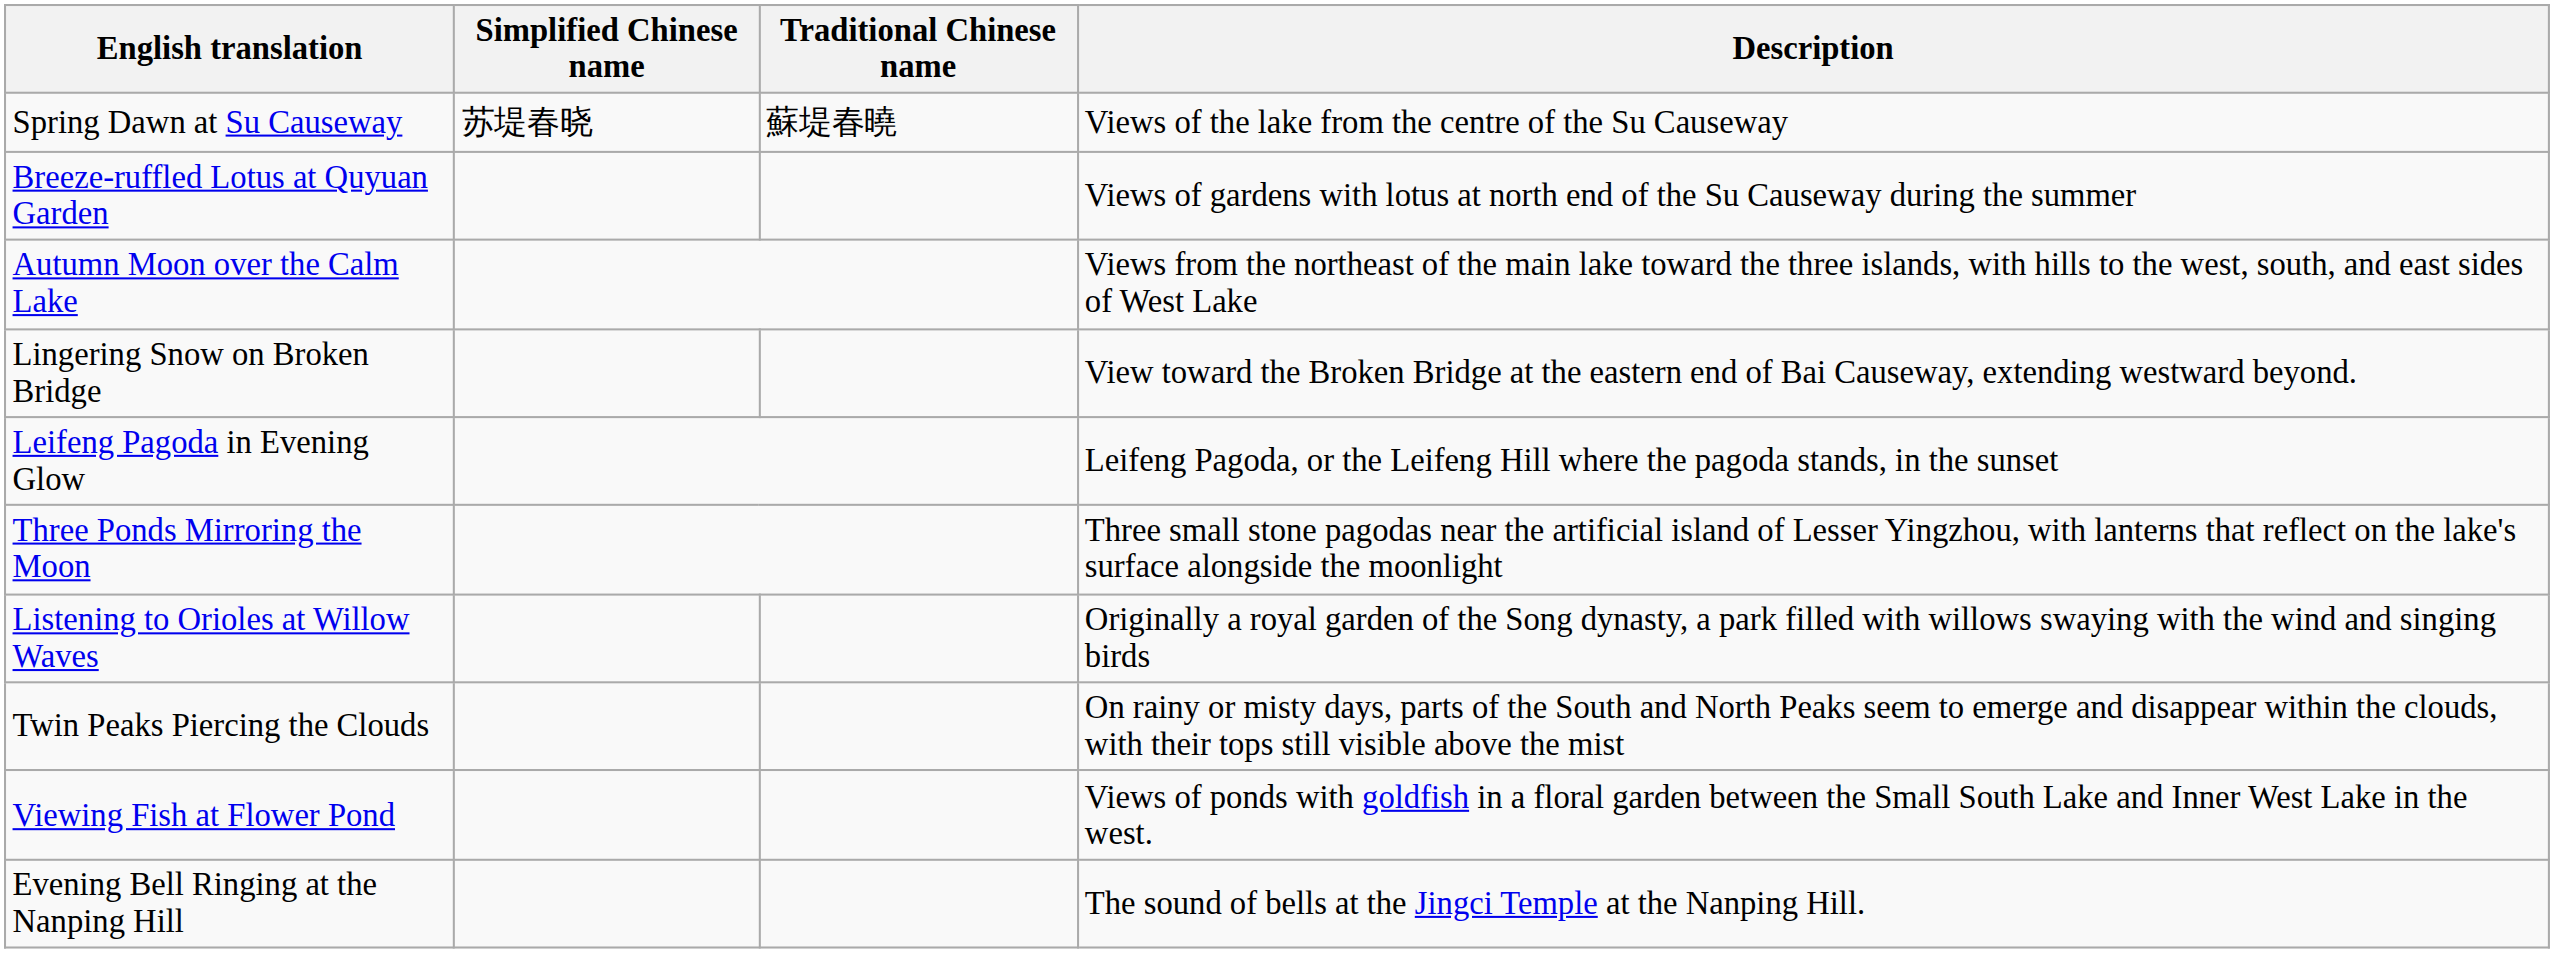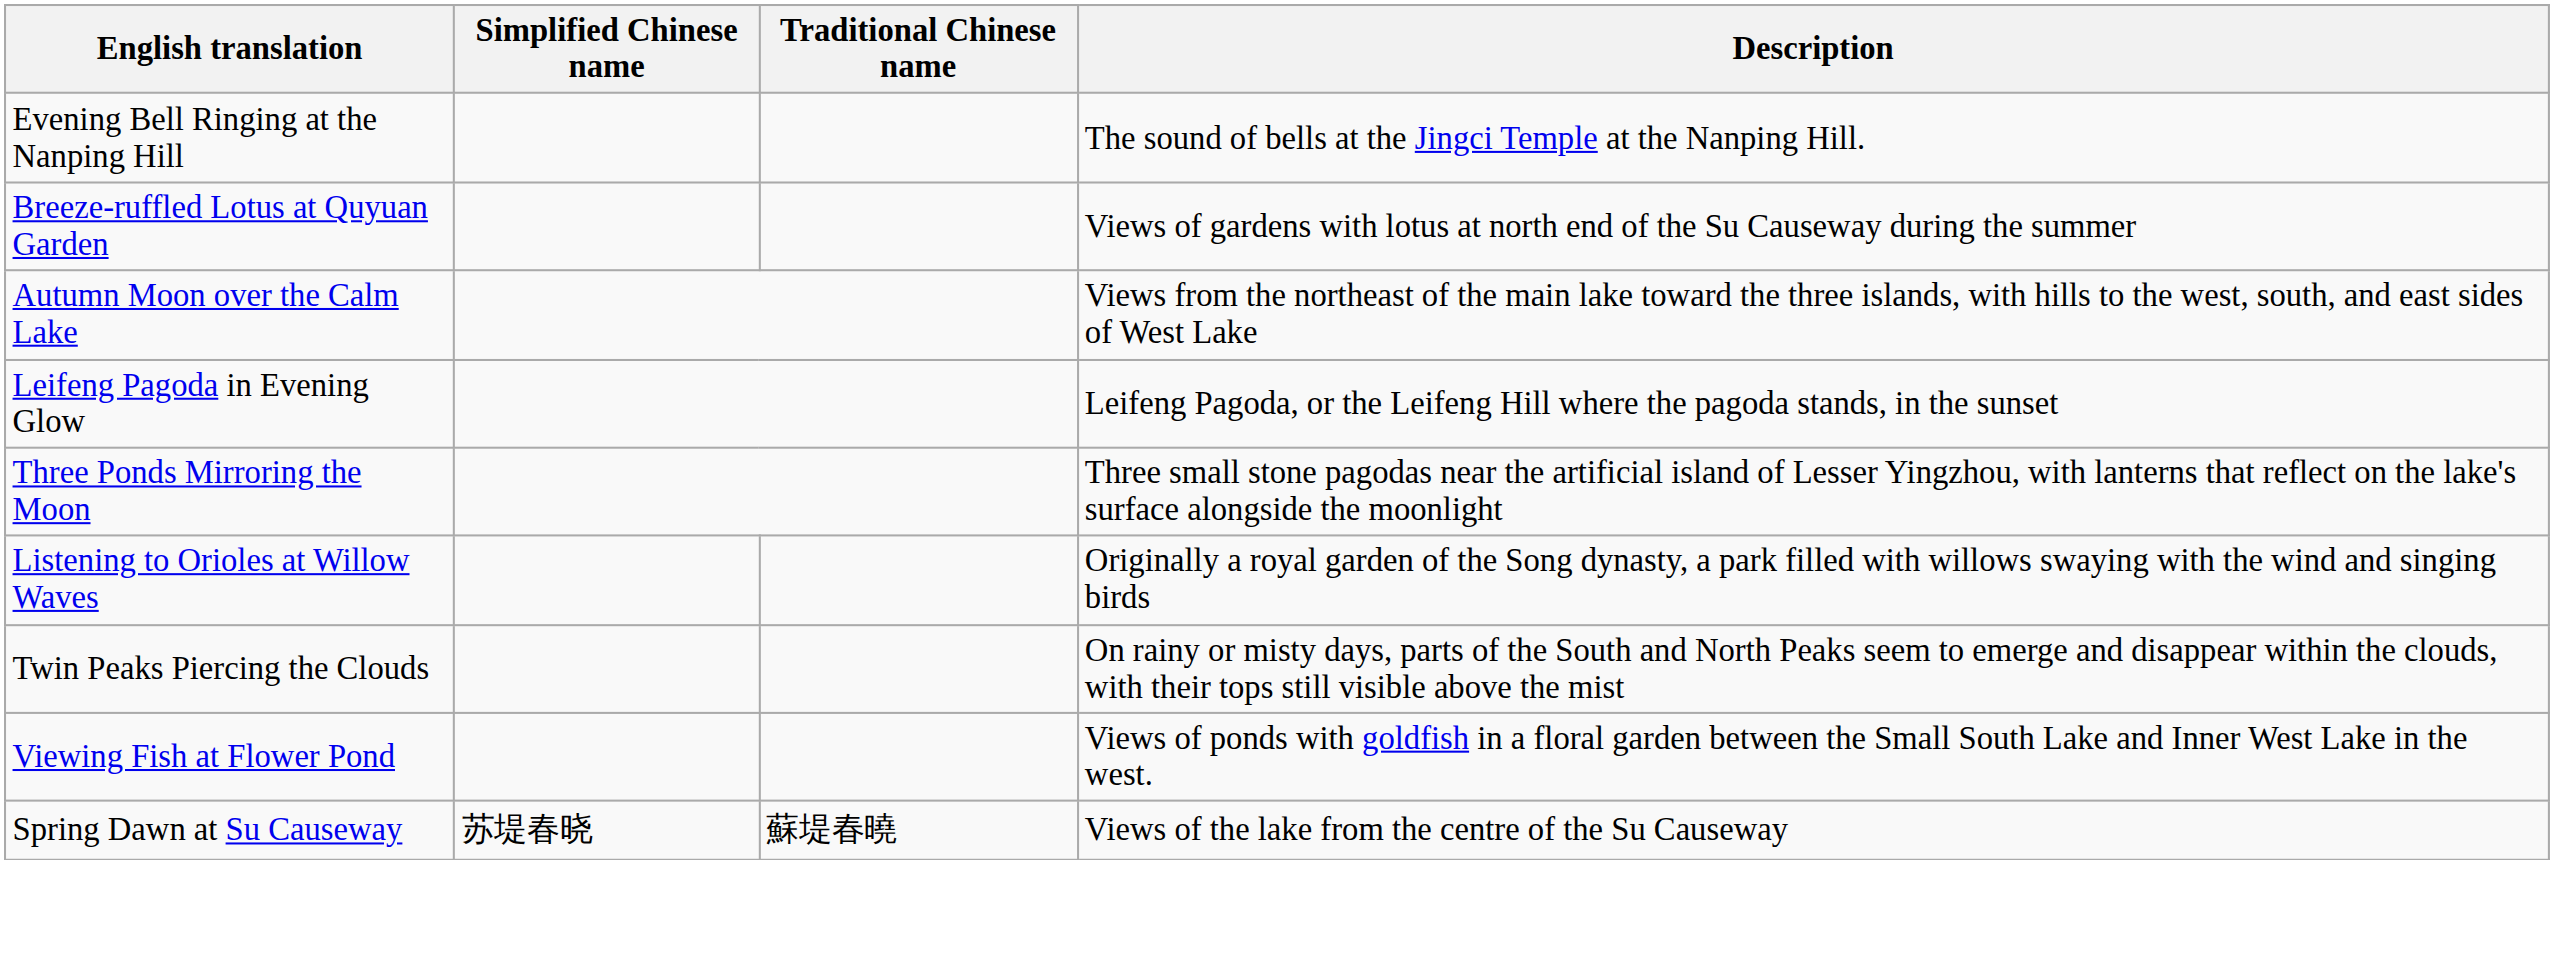rows swapped: Spring Dawn at Su Causeway <-> Evening Bell Ringing at the Nanping Hill
- row: Lingering Snow on Broken Bridge | View toward the Broken Bridge at the eastern end of Bai Causeway, extending westward beyond.
